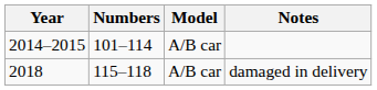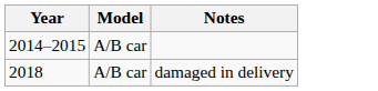- column: Numbers | 101–114 | 115–118
